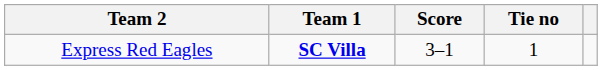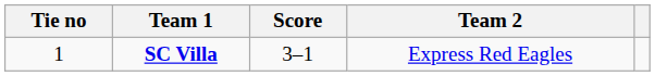columns swapped: Tie no <-> Team 2
